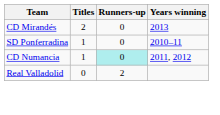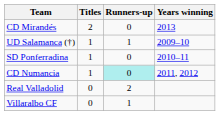+ row: UD Salamanca (†) | 1 | 1 | 2009–10
+ row: Villaralbo CF | 0 | 1
